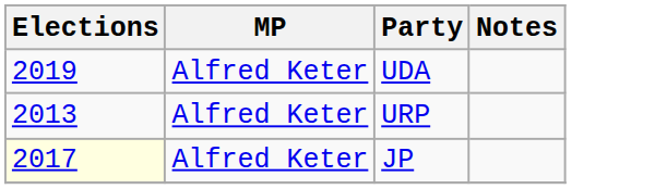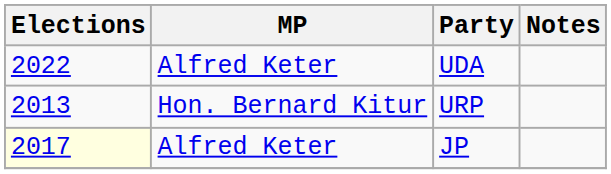UDA | Elections: 2019 -> 2022
URP | MP: Alfred Keter -> Hon. Bernard Kitur
